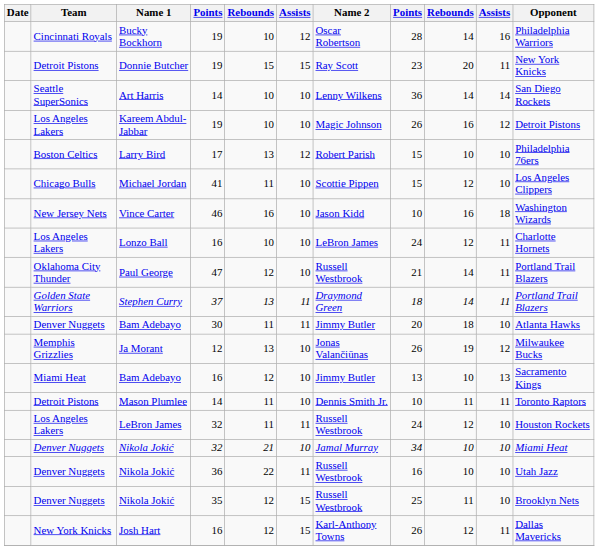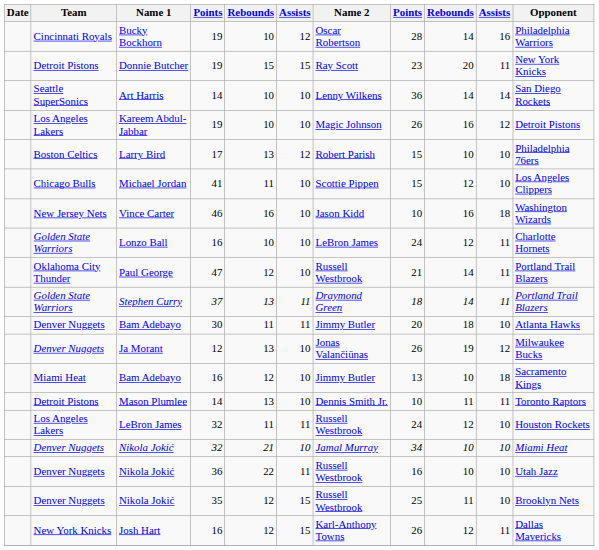Lonzo Ball | Team: Los Angeles Lakers -> Golden State Warriors
Ja Morant | Team: Memphis Grizzlies -> Denver Nuggets
Bam Adebayo / 16 | column 10: 13 -> 18
Mason Plumlee | column 5: 11 -> 13
